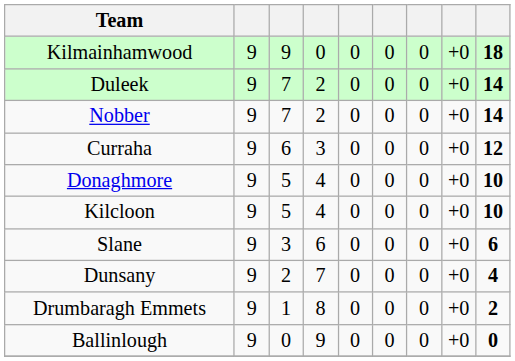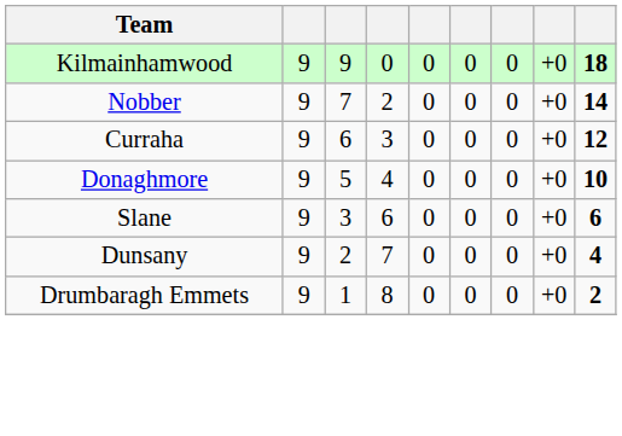- row: Duleek | 9 | 7 | 2 | 0 | 0 | 0 | +0 | 14
- row: Kilcloon | 9 | 5 | 4 | 0 | 0 | 0 | +0 | 10
- row: Ballinlough | 9 | 0 | 9 | 0 | 0 | 0 | +0 | 0
